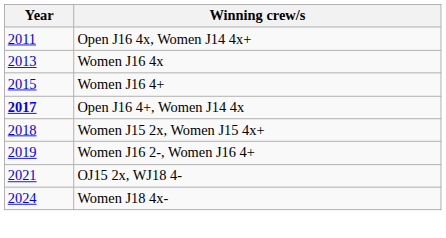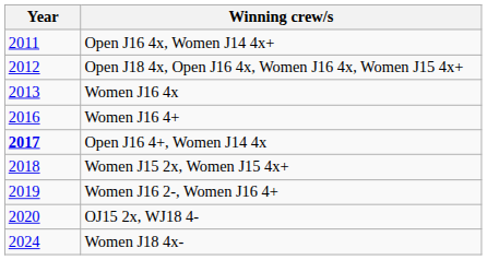+ row: 2012 | Open J18 4x, Open J16 4x, Women J16 4x, Women J15 4x+
Women J16 4+ | Year: 2015 -> 2016
OJ15 2x, WJ18 4- | Year: 2021 -> 2020
